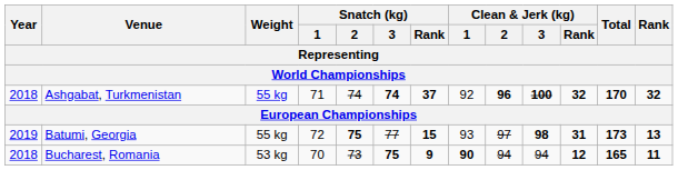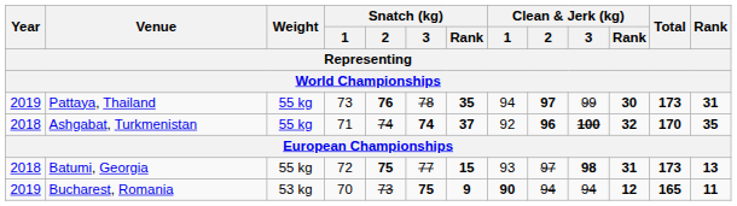+ row: 2019 | Pattaya, Thailand | 55 kg | 73 | 76 | 78 | 35 | 94 | 97 | 99 | 30 | 173 | 31
Ashgabat, Turkmenistan | Rank: 32 -> 35
Batumi, Georgia | Year: 2019 -> 2018
Bucharest, Romania | Year: 2018 -> 2019
